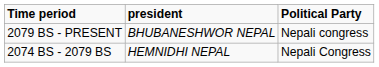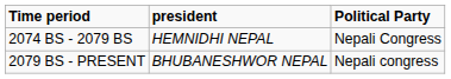rows swapped: 2074 BS - 2079 BS <-> 2079 BS - PRESENT
